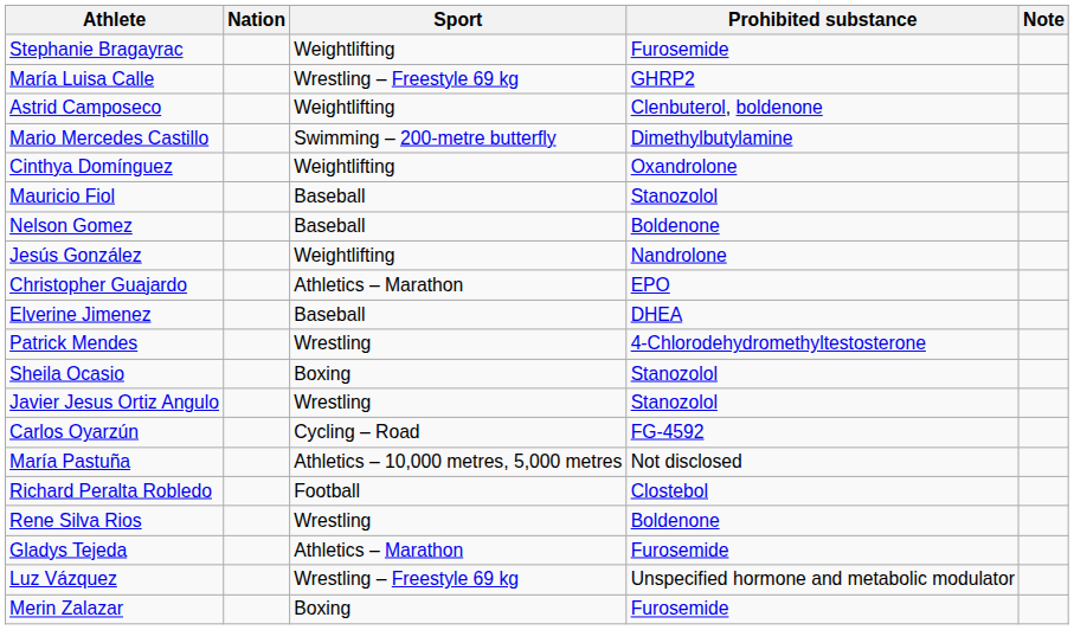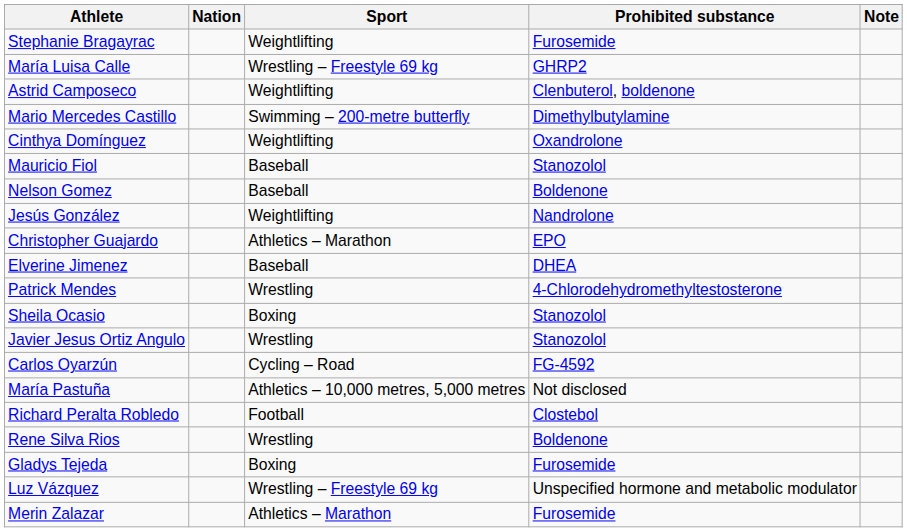Gladys Tejeda | Sport: Athletics – Marathon -> Boxing
Merin Zalazar | Sport: Boxing -> Athletics – Marathon
